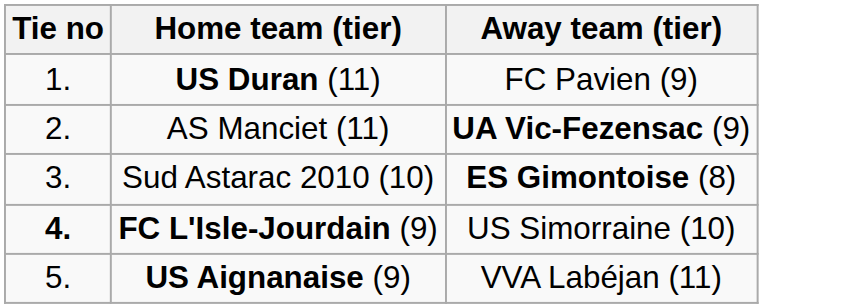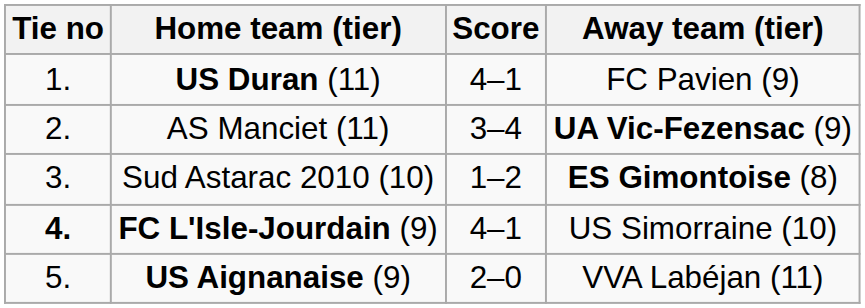+ column: Score | 4–1 | 3–4 | 1–2 | 4–1 | 2–0
